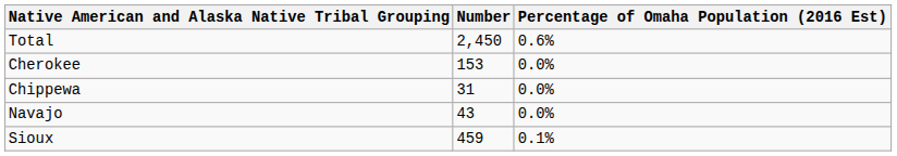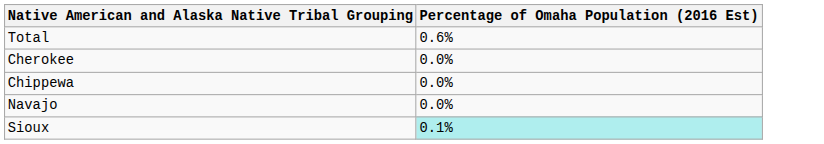- column: Number | 2,450 | 153 | 31 | 43 | 459
Sioux | Percentage of Omaha Population (2016 Est): no background -> paleturquoise background
